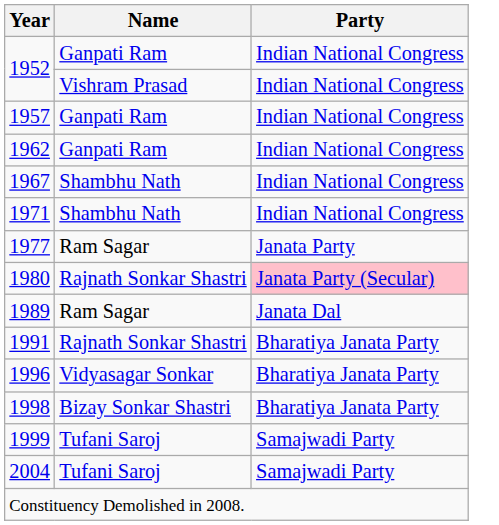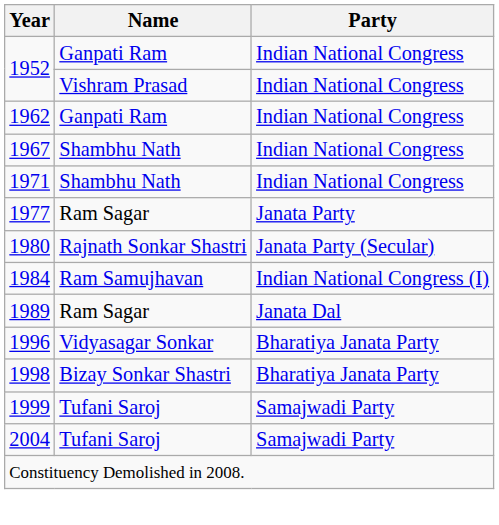- row: 1957 | Ganpati Ram | Indian National Congress
1980 | Party: pink background -> no background
+ row: 1984 | Ram Samujhavan | Indian National Congress (I)
- row: 1991 | Rajnath Sonkar Shastri | Bharatiya Janata Party
